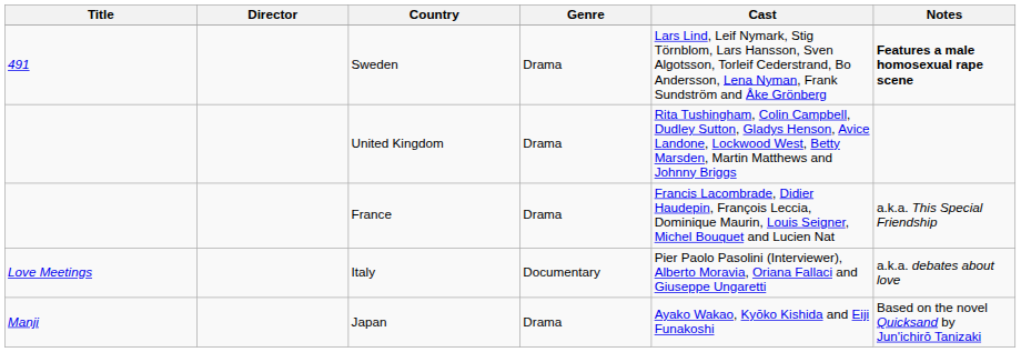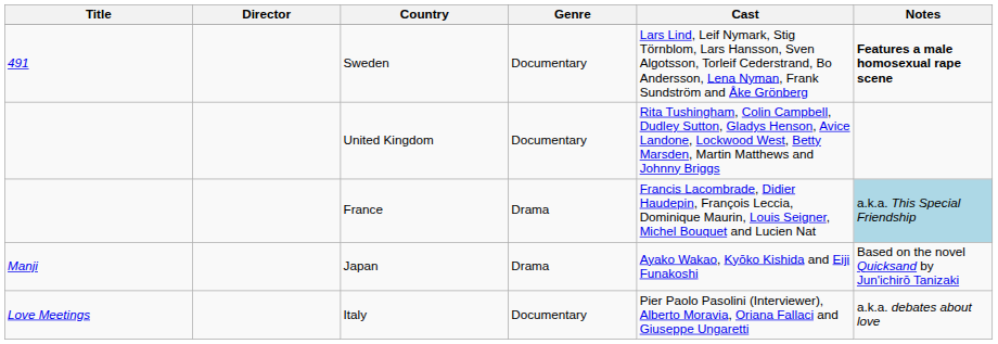Sweden | Genre: Drama -> Documentary
United Kingdom | Genre: Drama -> Documentary
France | Notes: no background -> lightblue background
rows swapped: Italy <-> Japan
